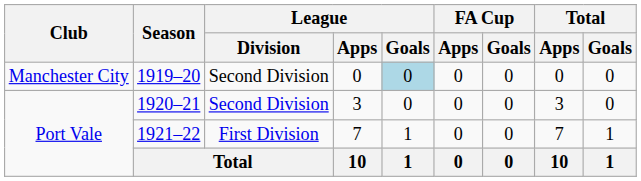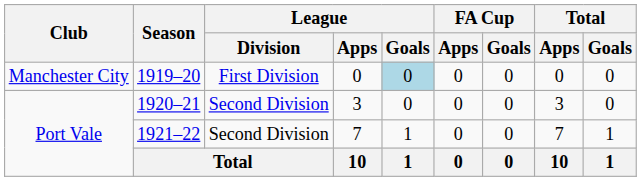1919–20 | League / Division: Second Division -> First Division
1921–22 | League / Division: First Division -> Second Division
